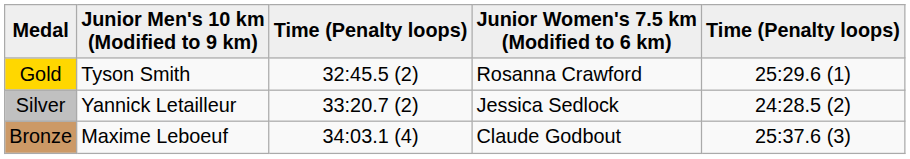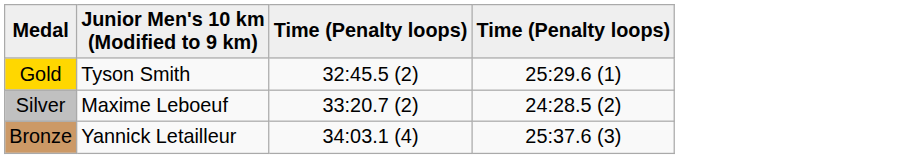- column: Junior Women's 7.5 km (Modified to 6 km) | Rosanna Crawford | Jessica Sedlock | Claude Godbout
Silver | Junior Men's 10 km (Modified to 9 km): Yannick Letailleur -> Maxime Leboeuf
Bronze | Junior Men's 10 km (Modified to 9 km): Maxime Leboeuf -> Yannick Letailleur
